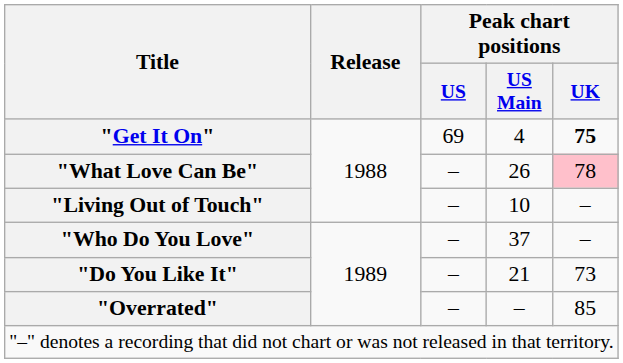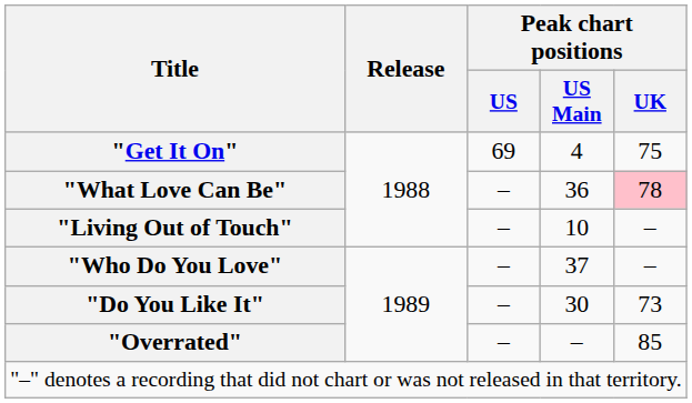"Get It On" | Peak chart positions / UK: bold -> normal
"What Love Can Be" | Peak chart positions / US Main: 26 -> 36
"Do You Like It" | Peak chart positions / US Main: 21 -> 30
